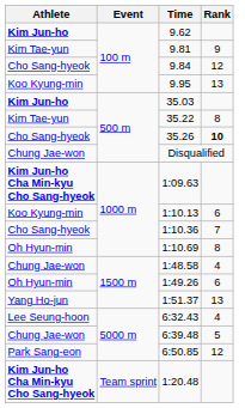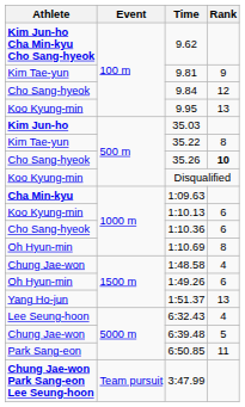9.62 | Athlete: Kim Jun-ho -> Kim Jun-ho Cha Min-kyu Cho Sang-hyeok
Disqualified | Athlete: Chung Jae-won -> Koo Kyung-min
1:09.63 | Athlete: Kim Jun-ho Cha Min-kyu Cho Sang-hyeok -> Cha Min-kyu
1:10.36 | Rank: 7 -> 6
6:50.85 | Rank: 12 -> 11
+ row: Chung Jae-won Park Sang-eon Lee Seung-hoon | Team pursuit | 3:47.99
- row: Kim Jun-ho Cha Min-kyu Cho Sang-hyeok | Team sprint | 1:20.48
